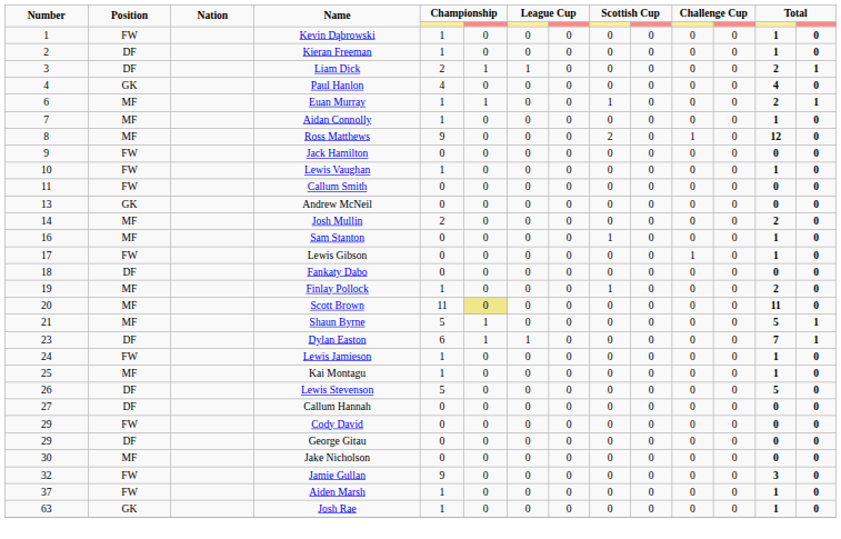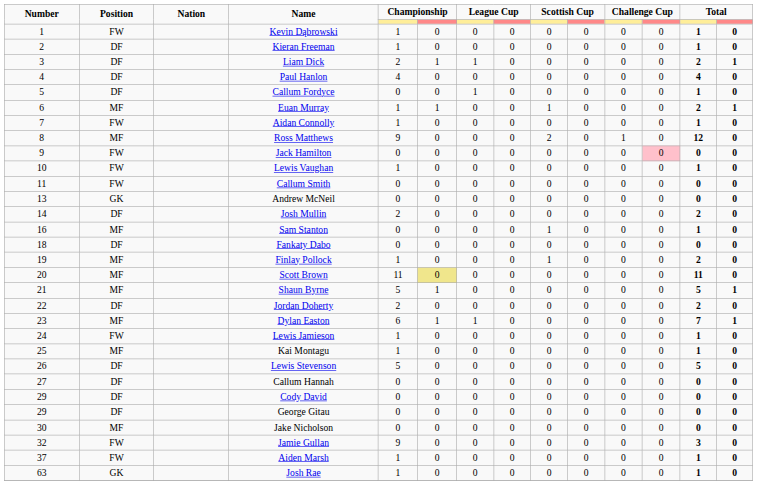Paul Hanlon | Position: GK -> DF
+ row: 5 | DF | Callum Fordyce | 0 | 0 | 1 | 0 | 0 | 0 | 0 | 0 | 1 | 0
Aidan Connolly | Position: MF -> FW
Jack Hamilton | column 12: no background -> pink background
Josh Mullin | Position: MF -> DF
- row: 17 | FW | Lewis Gibson | 0 | 0 | 0 | 0 | 0 | 0 | 1 | 0 | 1 | 0
+ row: 22 | DF | Jordan Doherty | 2 | 0 | 0 | 0 | 0 | 0 | 0 | 0 | 2 | 0
Dylan Easton | Position: DF -> MF
Cody David | Position: FW -> DF
